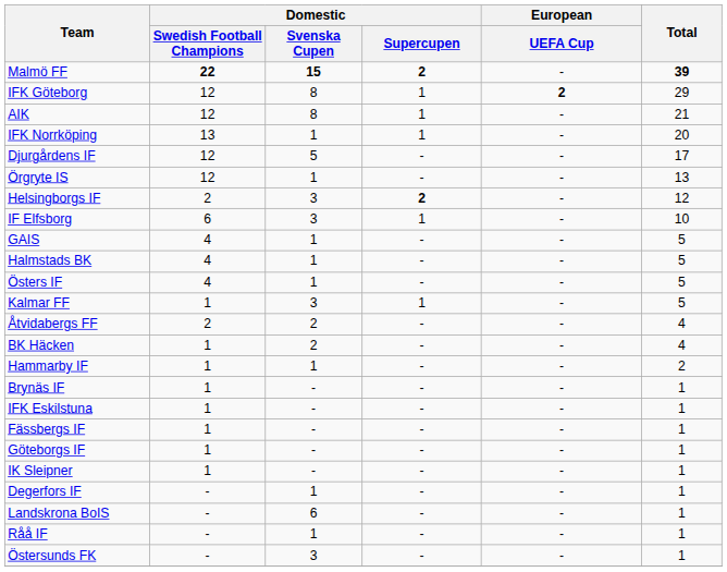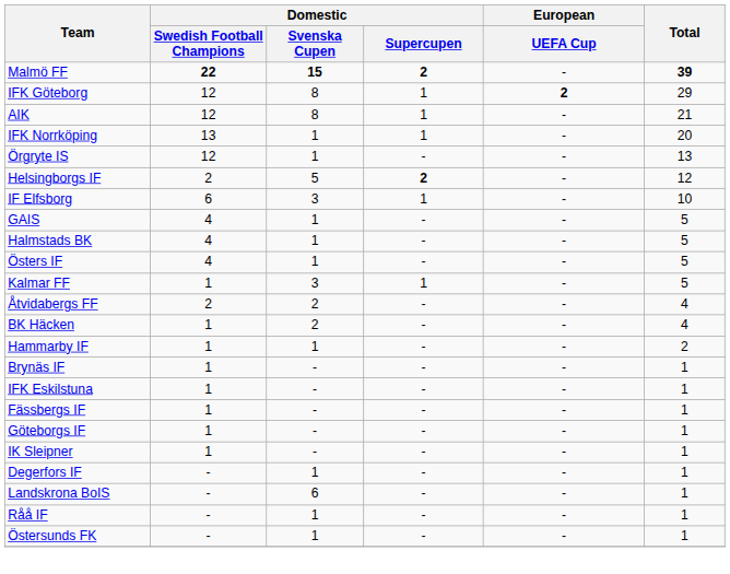- row: Djurgårdens IF | 12 | 5 | - | - | 17
Helsingborgs IF | Domestic / Svenska Cupen: 3 -> 5
Östersunds FK | Domestic / Svenska Cupen: 3 -> 1
